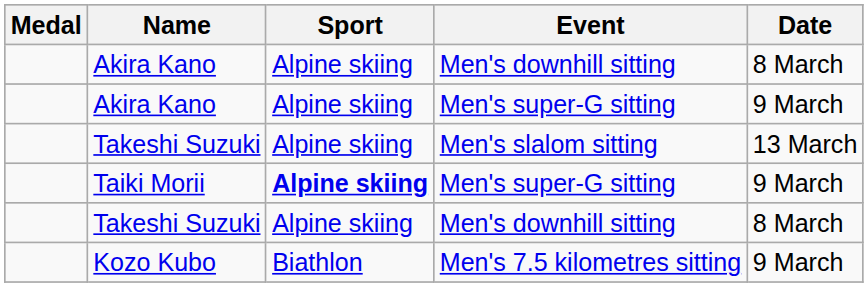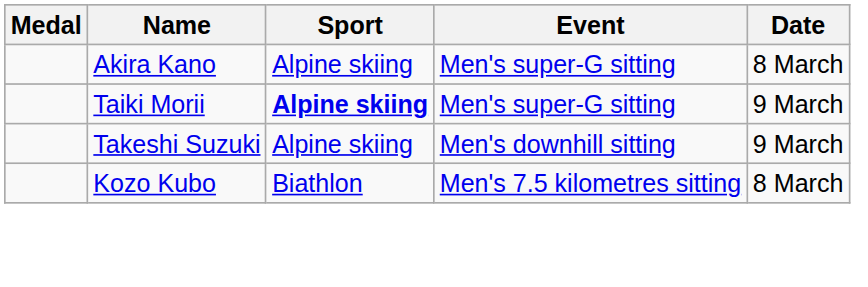- row: Akira Kano | Alpine skiing | Men's downhill sitting | 8 March
Akira Kano / Men's super-G sitting | Date: 9 March -> 8 March
- row: Takeshi Suzuki | Alpine skiing | Men's slalom sitting | 13 March
Takeshi Suzuki / Men's downhill sitting | Date: 8 March -> 9 March
Kozo Kubo | Date: 9 March -> 8 March
